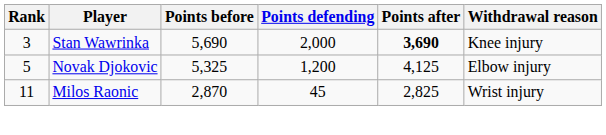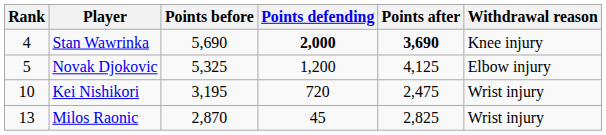Stan Wawrinka | Rank: 3 -> 4
Stan Wawrinka | Points defending: normal -> bold
+ row: 10 | Kei Nishikori | 3,195 | 720 | 2,475 | Wrist injury
Milos Raonic | Rank: 11 -> 13
